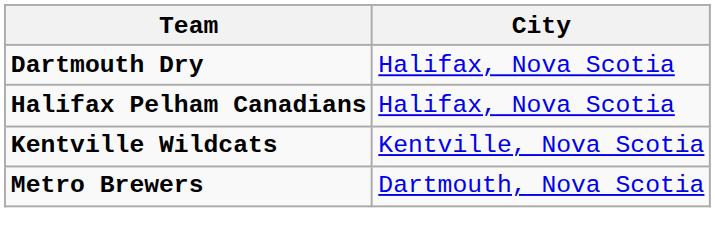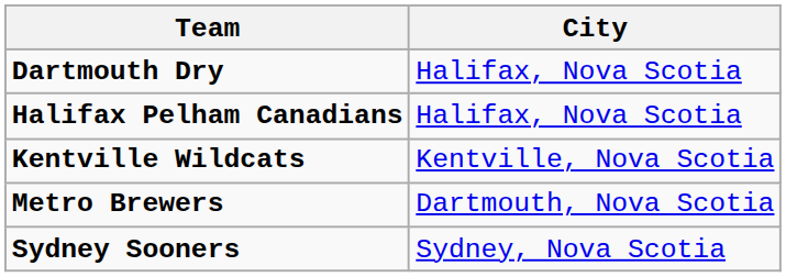+ row: Sydney Sooners | Sydney, Nova Scotia
